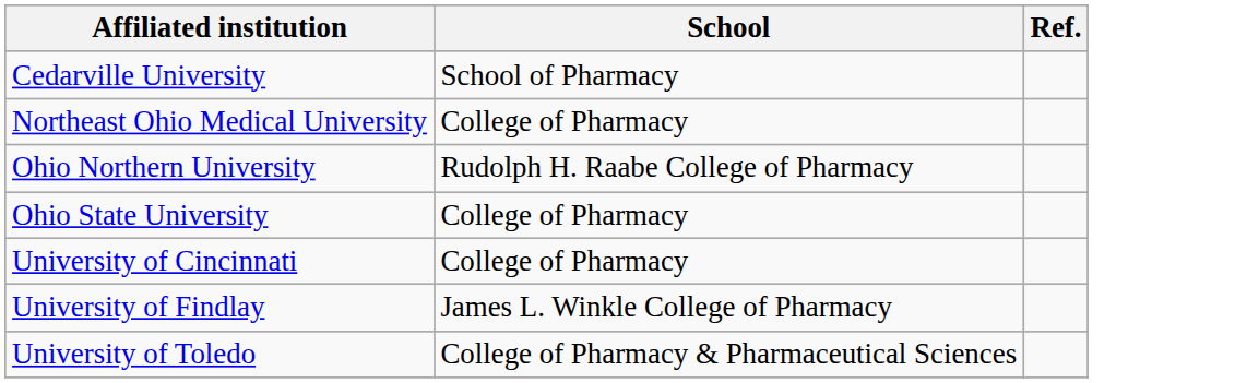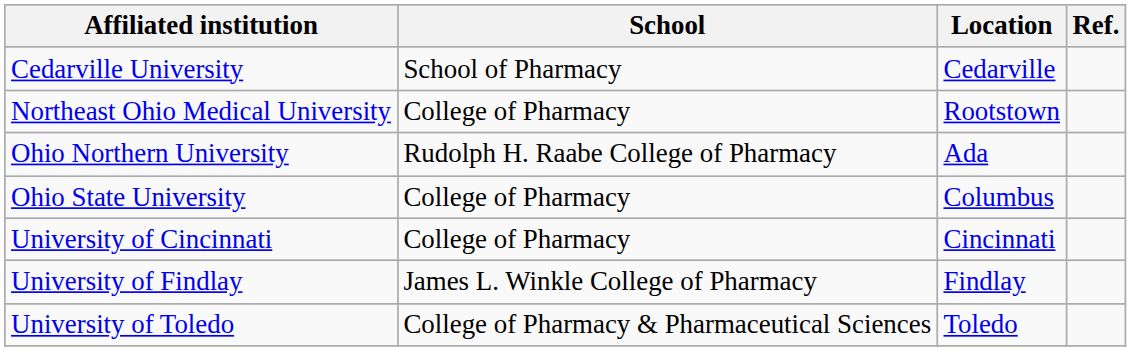+ column: Location | Cedarville | Rootstown | Ada | Columbus | Cincinnati | Findlay | Toledo
